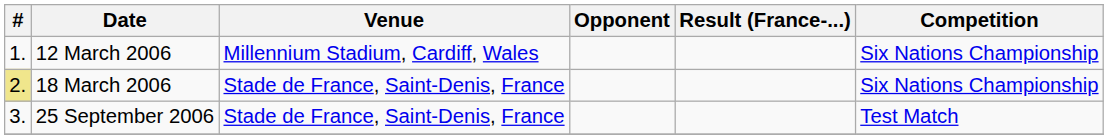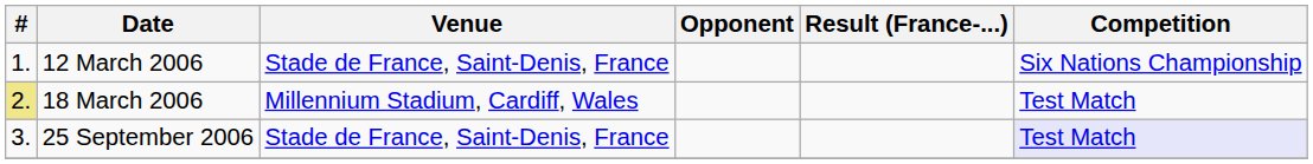12 March 2006 | Venue: Millennium Stadium, Cardiff, Wales -> Stade de France, Saint-Denis, France
18 March 2006 | Venue: Stade de France, Saint-Denis, France -> Millennium Stadium, Cardiff, Wales
18 March 2006 | Competition: Six Nations Championship -> Test Match
25 September 2006 | Competition: no background -> lavender background
